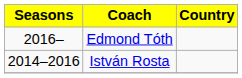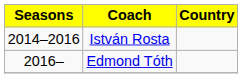rows swapped: István Rosta <-> Edmond Tóth
